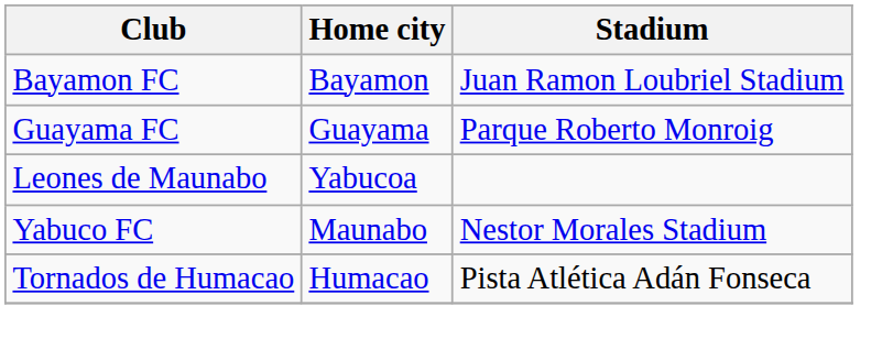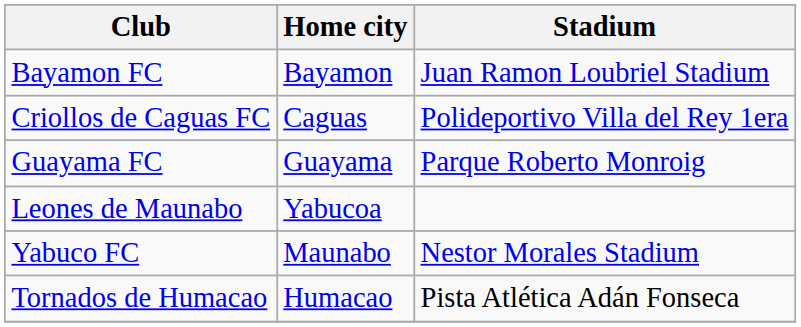+ row: Criollos de Caguas FC | Caguas | Polideportivo Villa del Rey 1era
